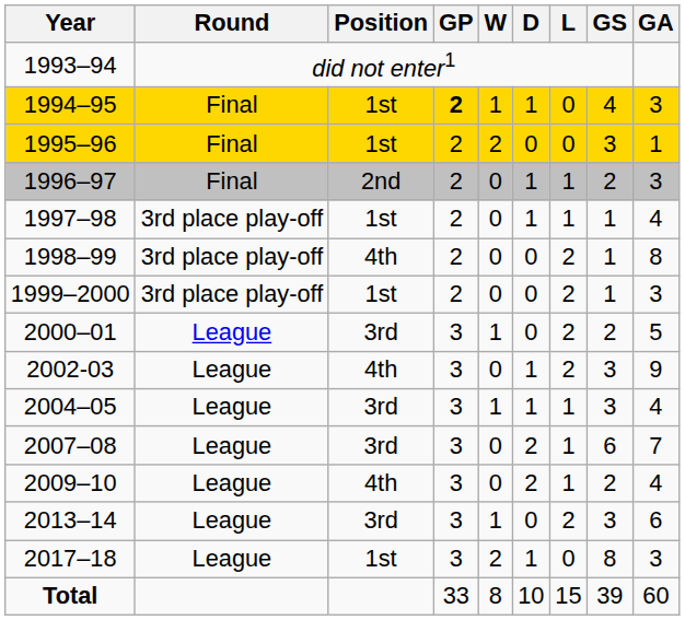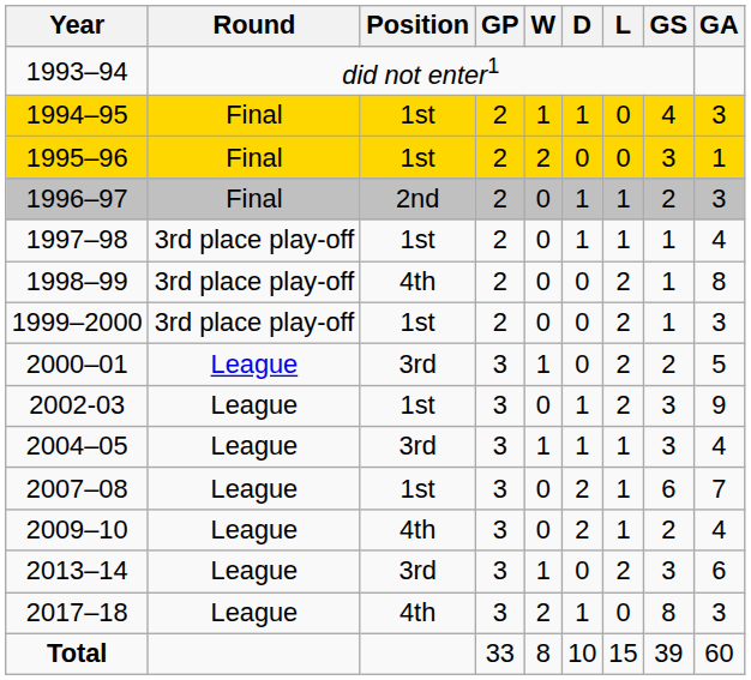1994–95 | GP: bold -> normal
2002-03 | Position: 4th -> 1st
2007–08 | Position: 3rd -> 1st
2017–18 | Position: 1st -> 4th
